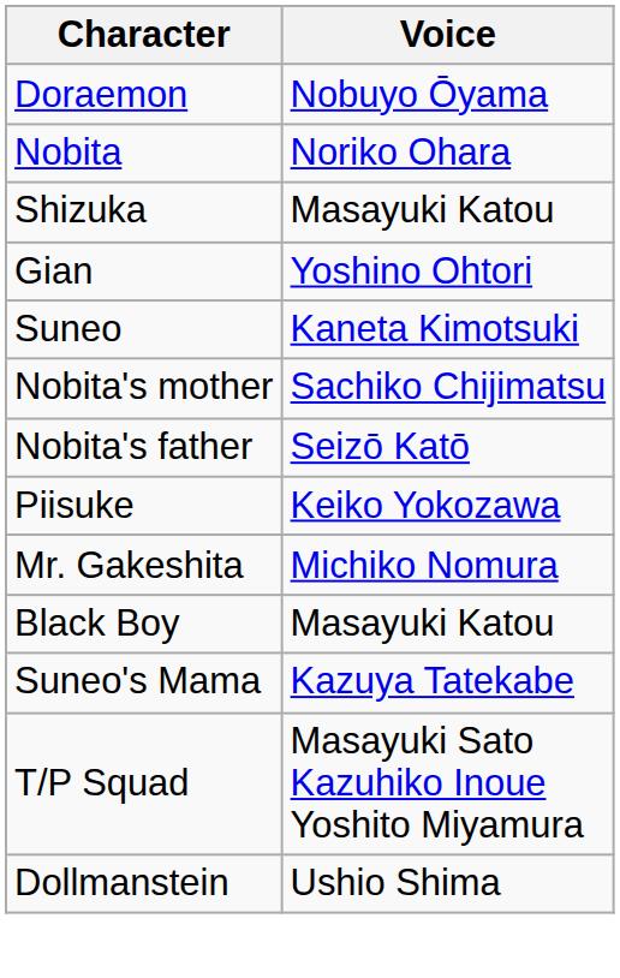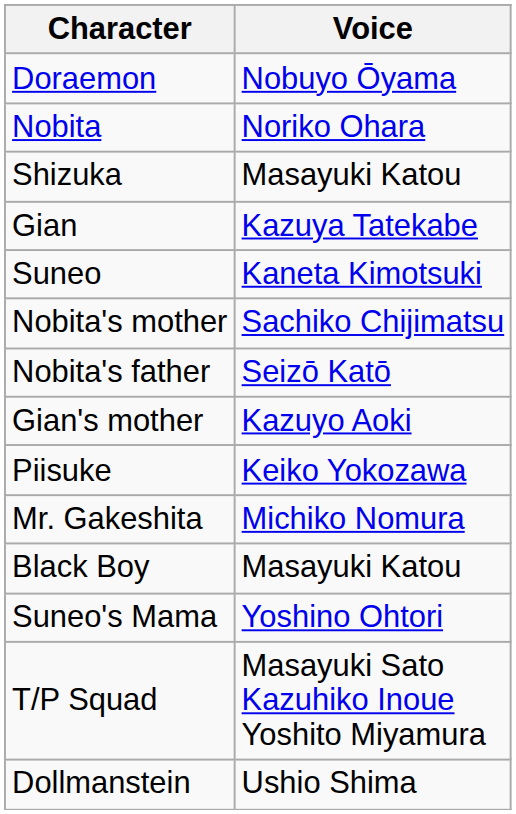Gian | Voice: Yoshino Ohtori -> Kazuya Tatekabe
+ row: Gian's mother | Kazuyo Aoki
Suneo's Mama | Voice: Kazuya Tatekabe -> Yoshino Ohtori
